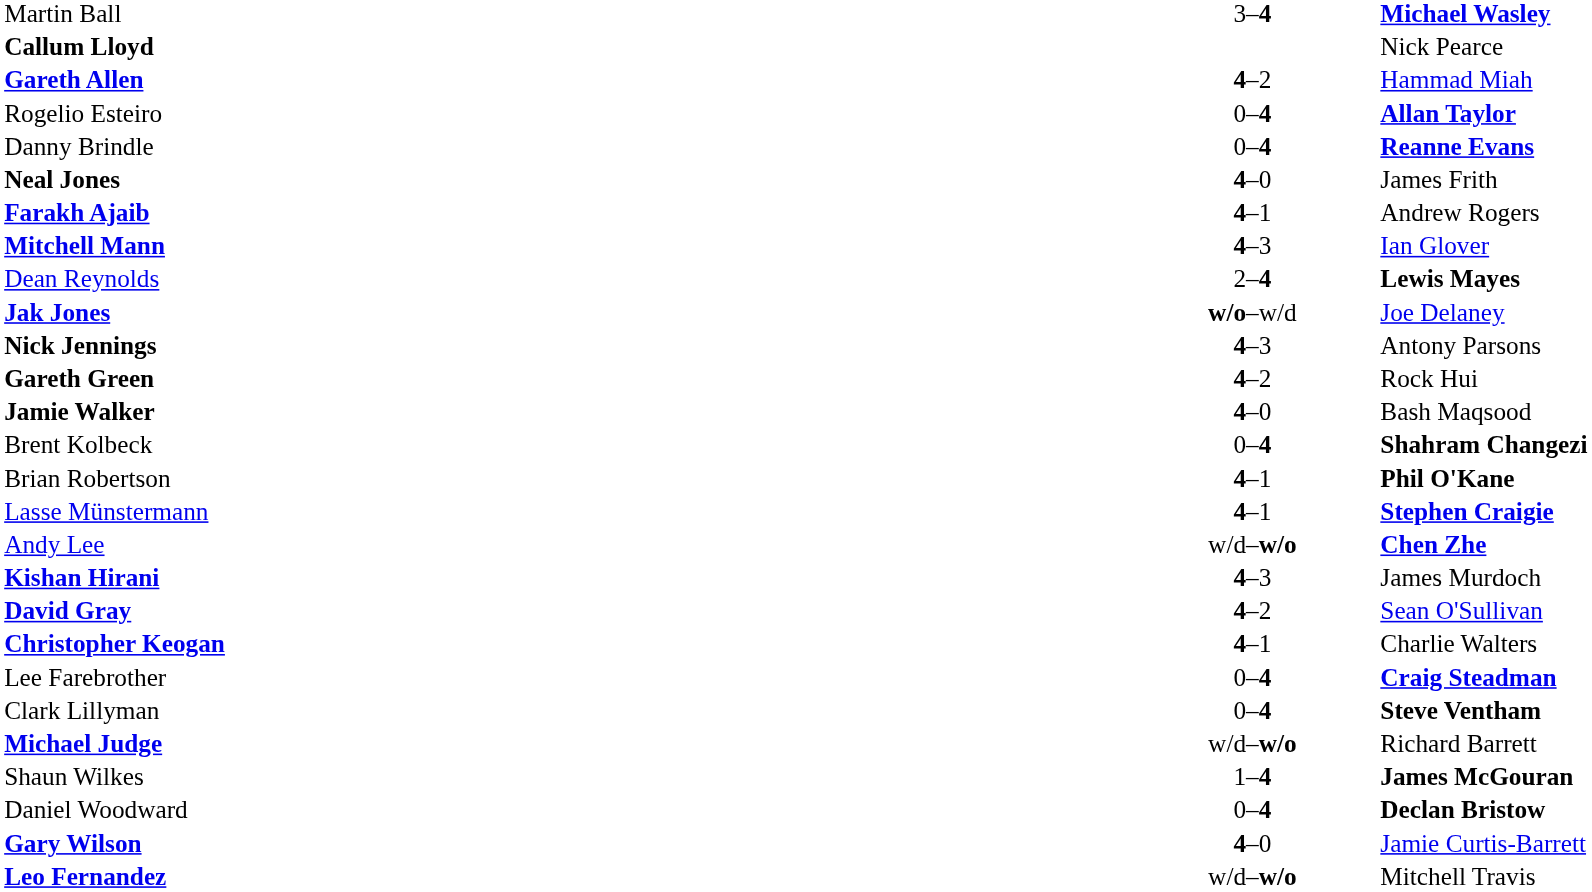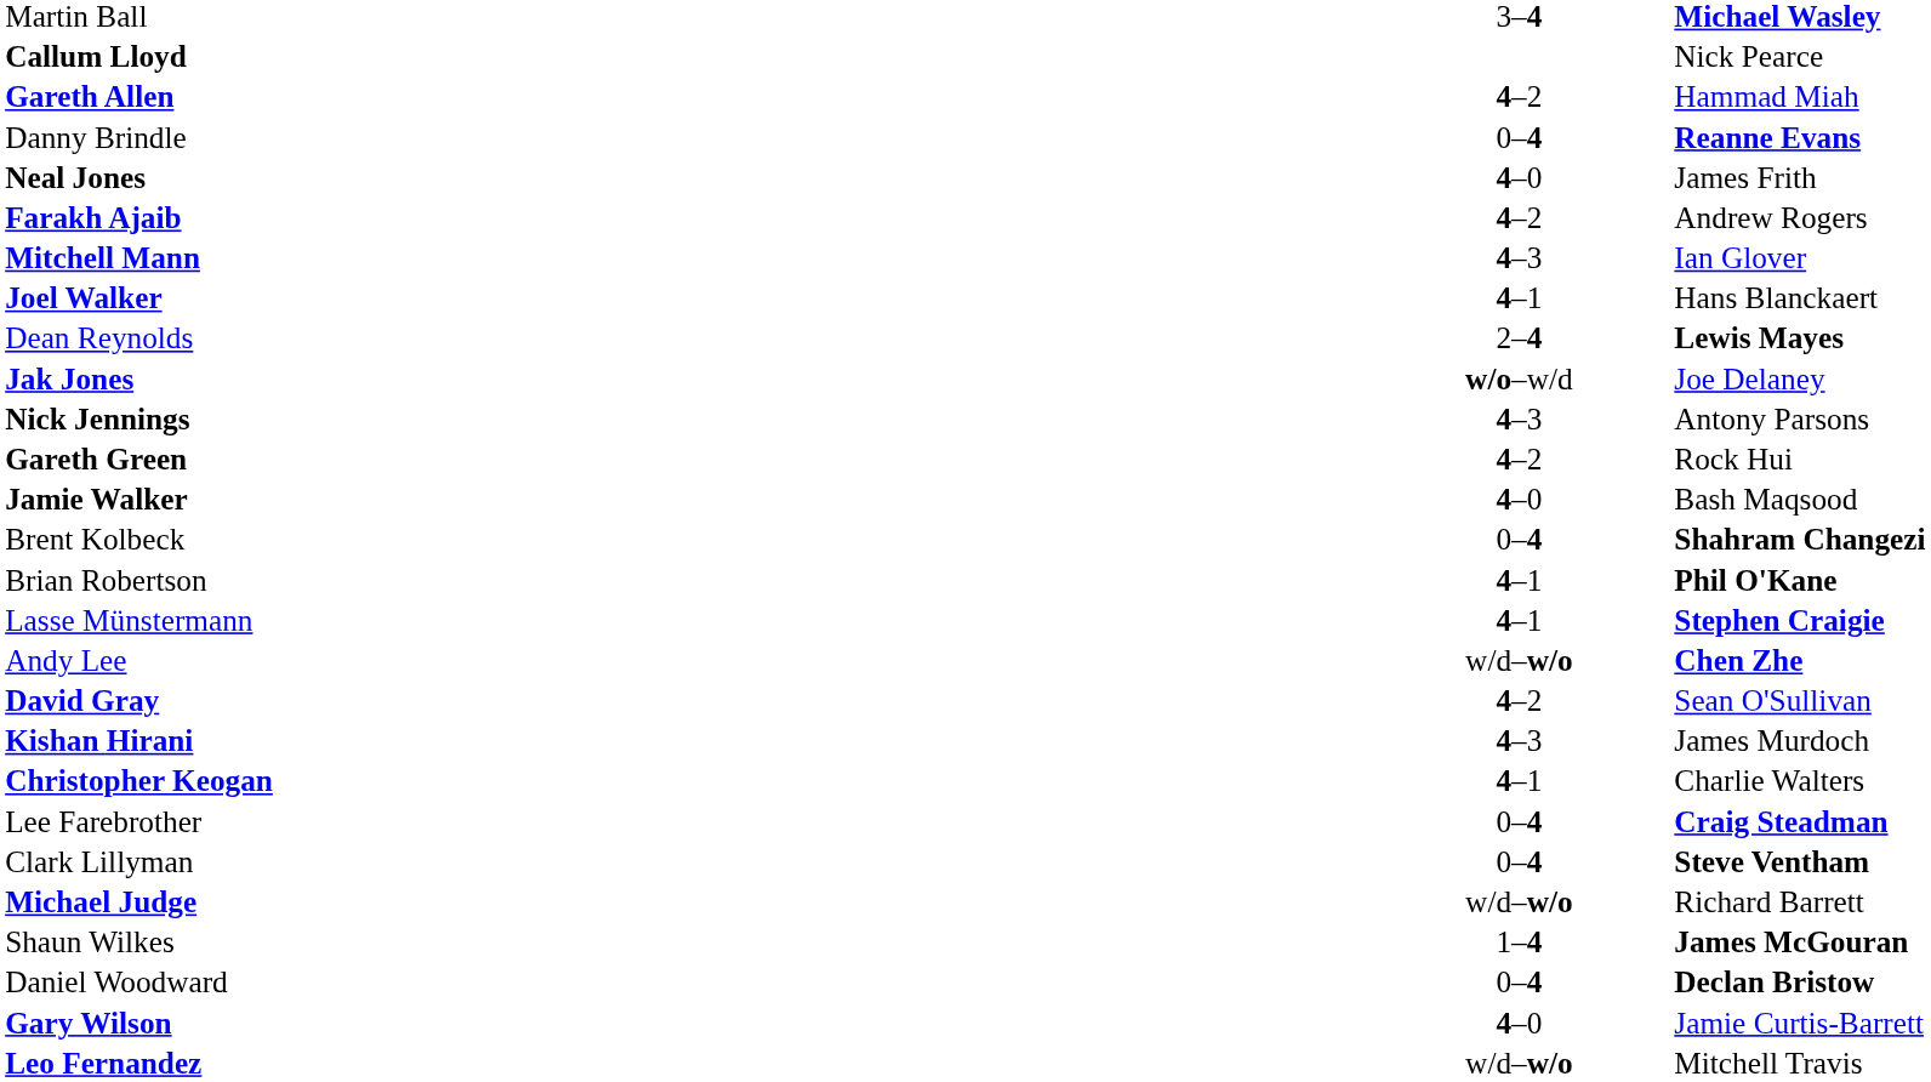- row: Rogelio Esteiro | 0–4 | Allan Taylor
Farakh Ajaib | column 2: 4–1 -> 4–2
+ row: Joel Walker | 4–1 | Hans Blanckaert
rows swapped: Kishan Hirani <-> David Gray
